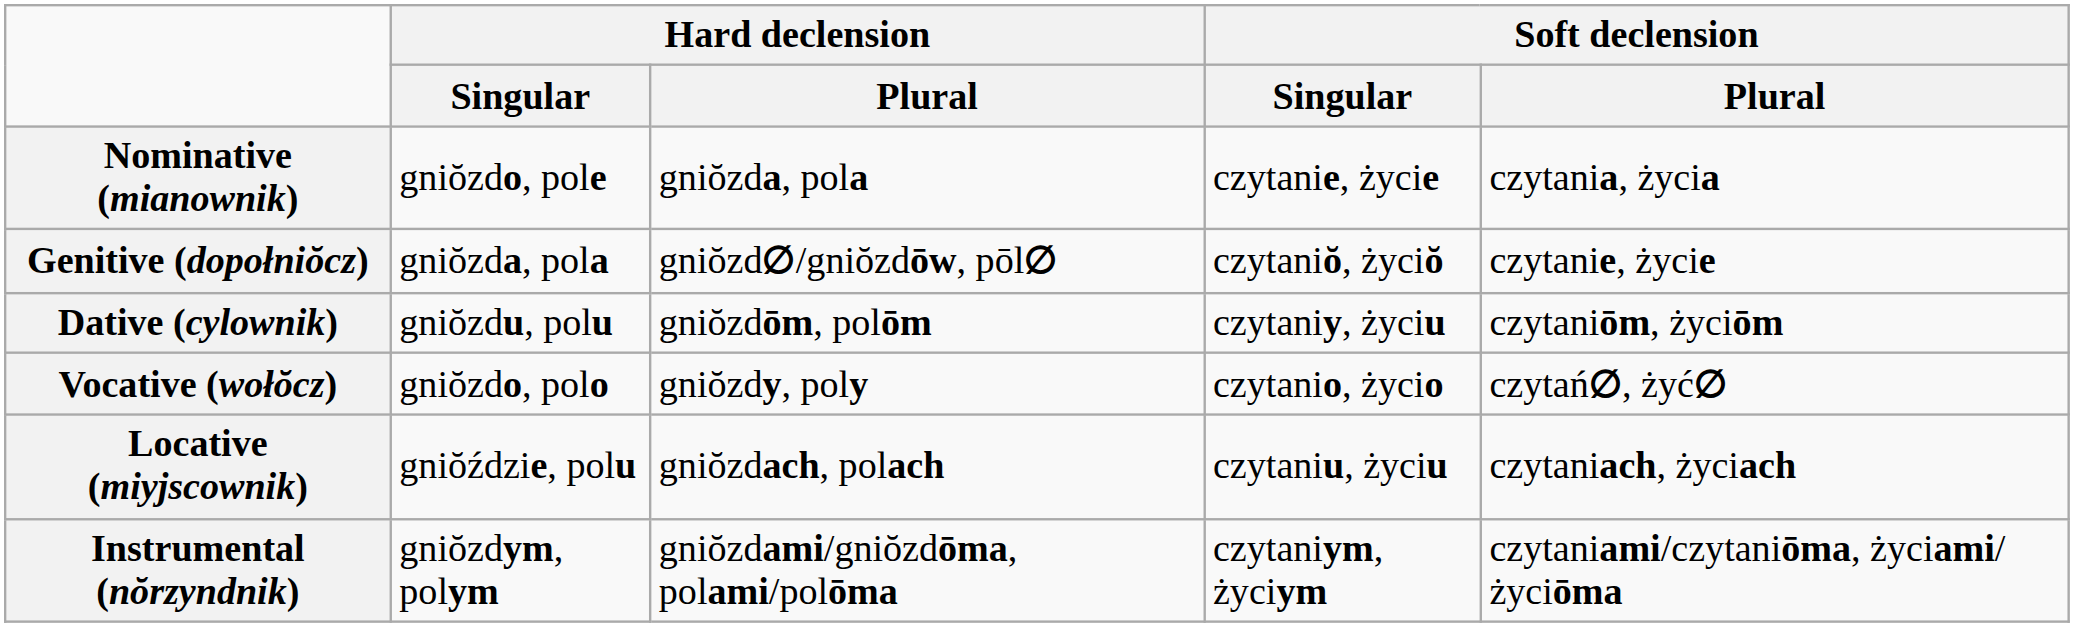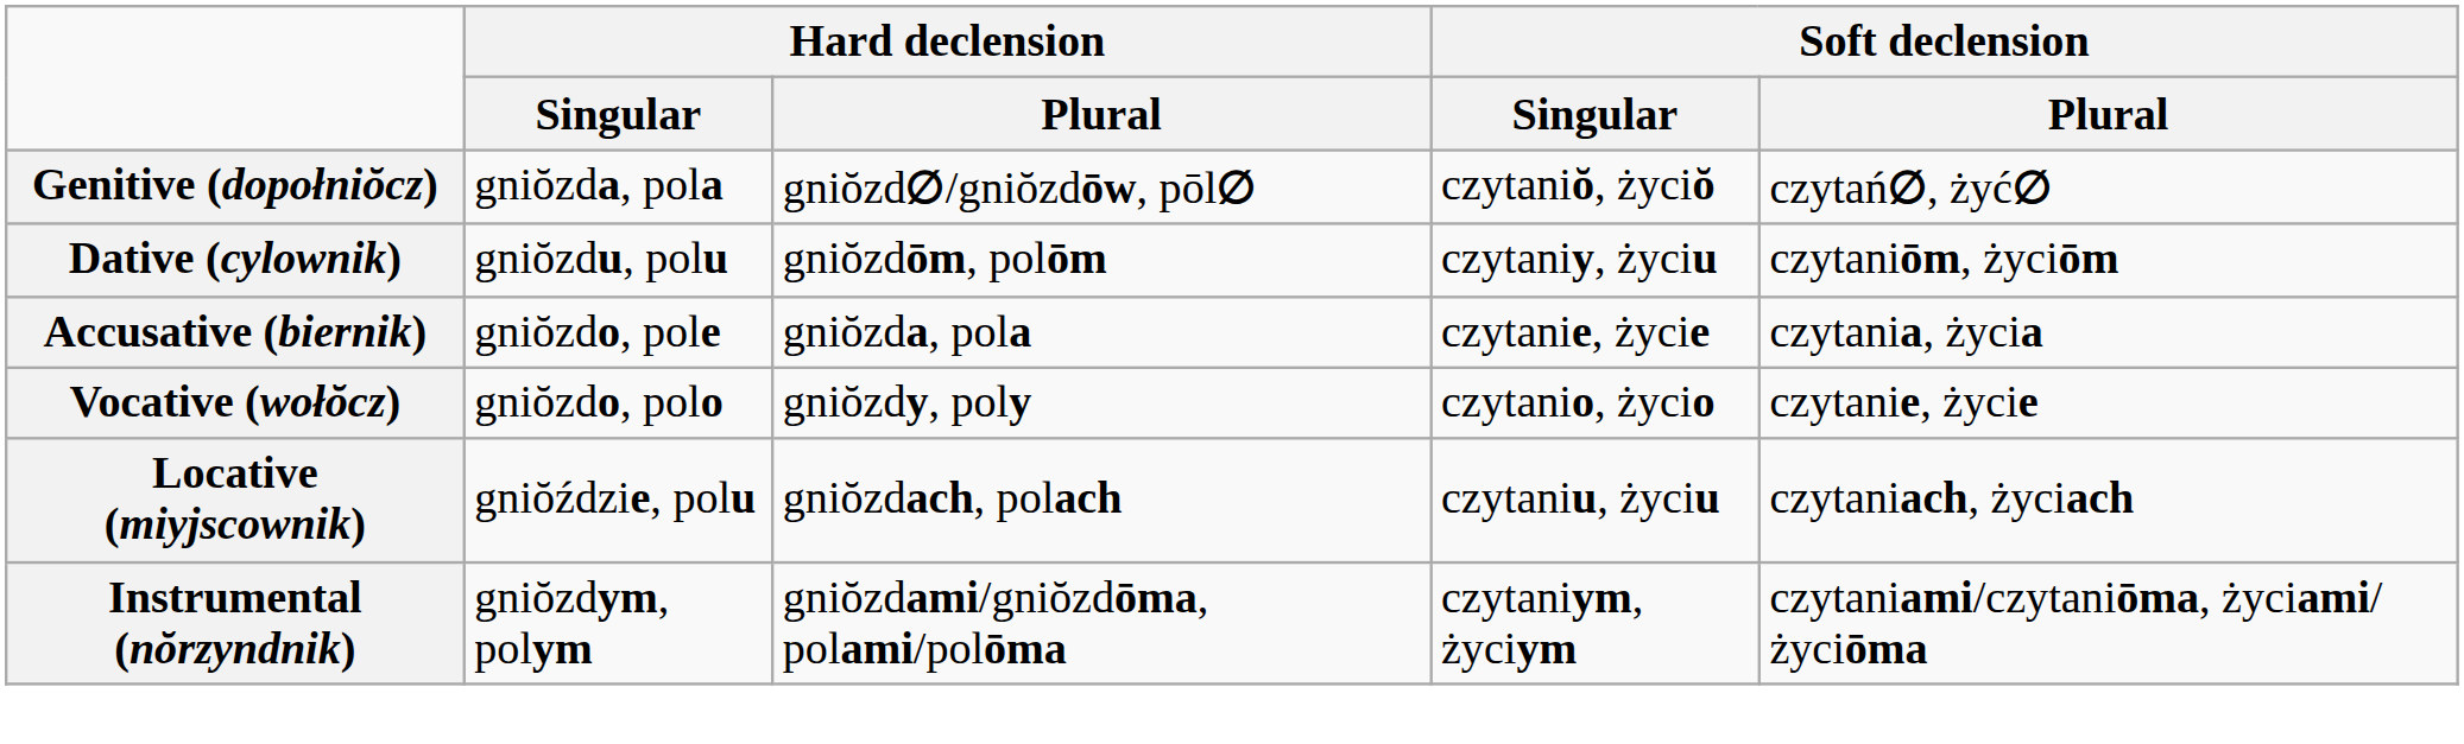- row: Nominative (mianownik) | gniŏzdo, pole | gniŏzda, pola | czytanie, życie | czytania, życia
Genitive (dopołniŏcz) | Soft declension / Plural: czytanie, życie -> czytań∅, żyć∅
+ row: Accusative (biernik) | gniŏzdo, pole | gniŏzda, pola | czytanie, życie | czytania, życia
Vocative (wołŏcz) | Soft declension / Plural: czytań∅, żyć∅ -> czytanie, życie
